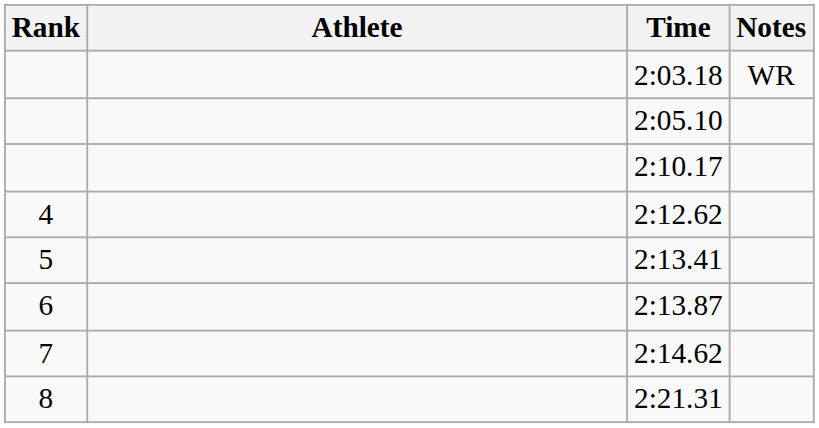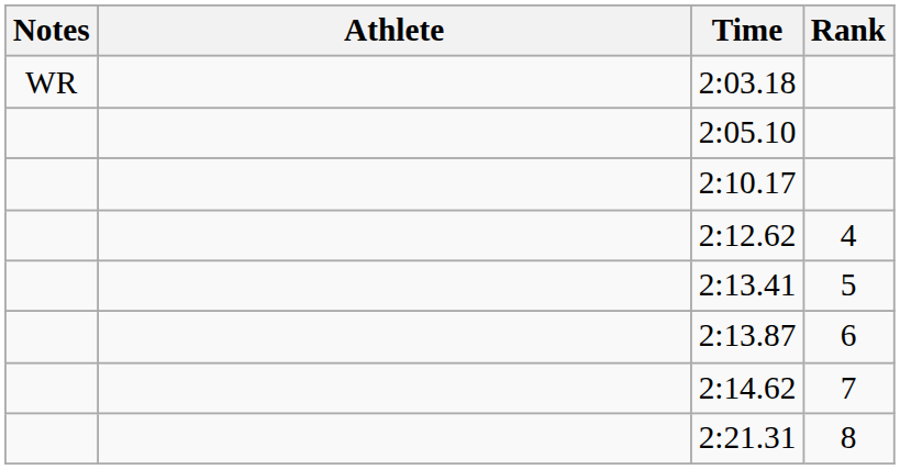columns swapped: Rank <-> Notes
